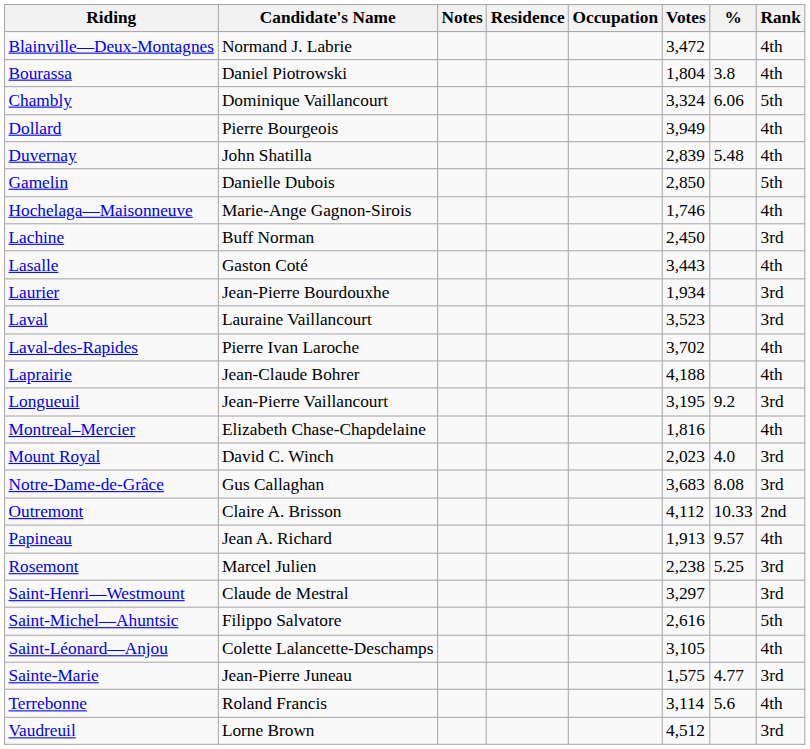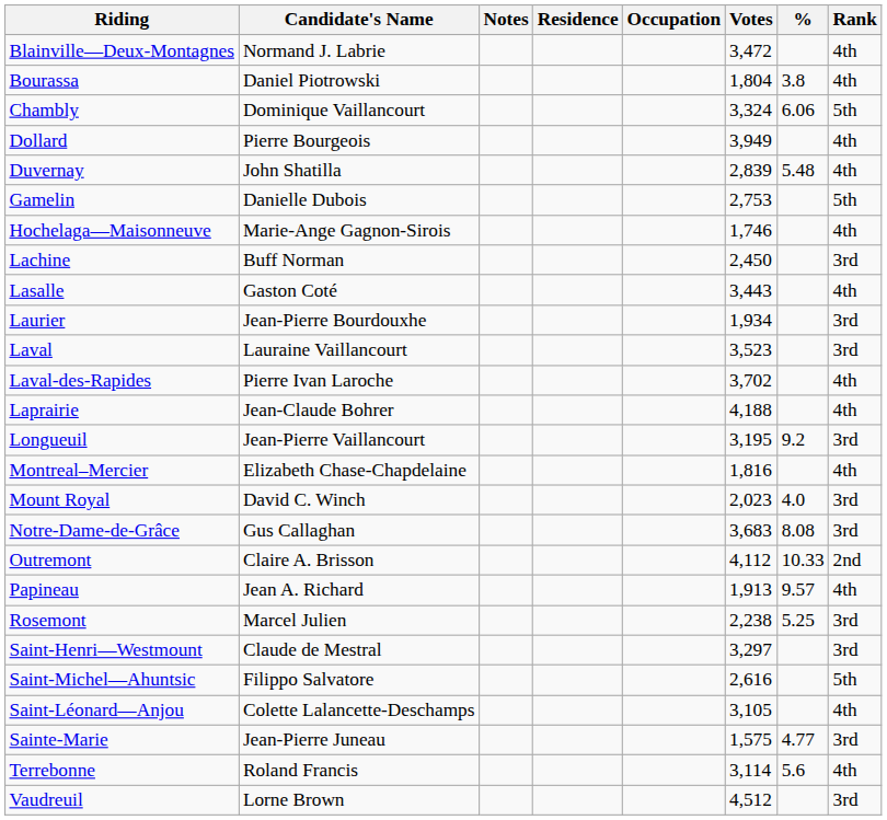Gamelin | Votes: 2,850 -> 2,753
